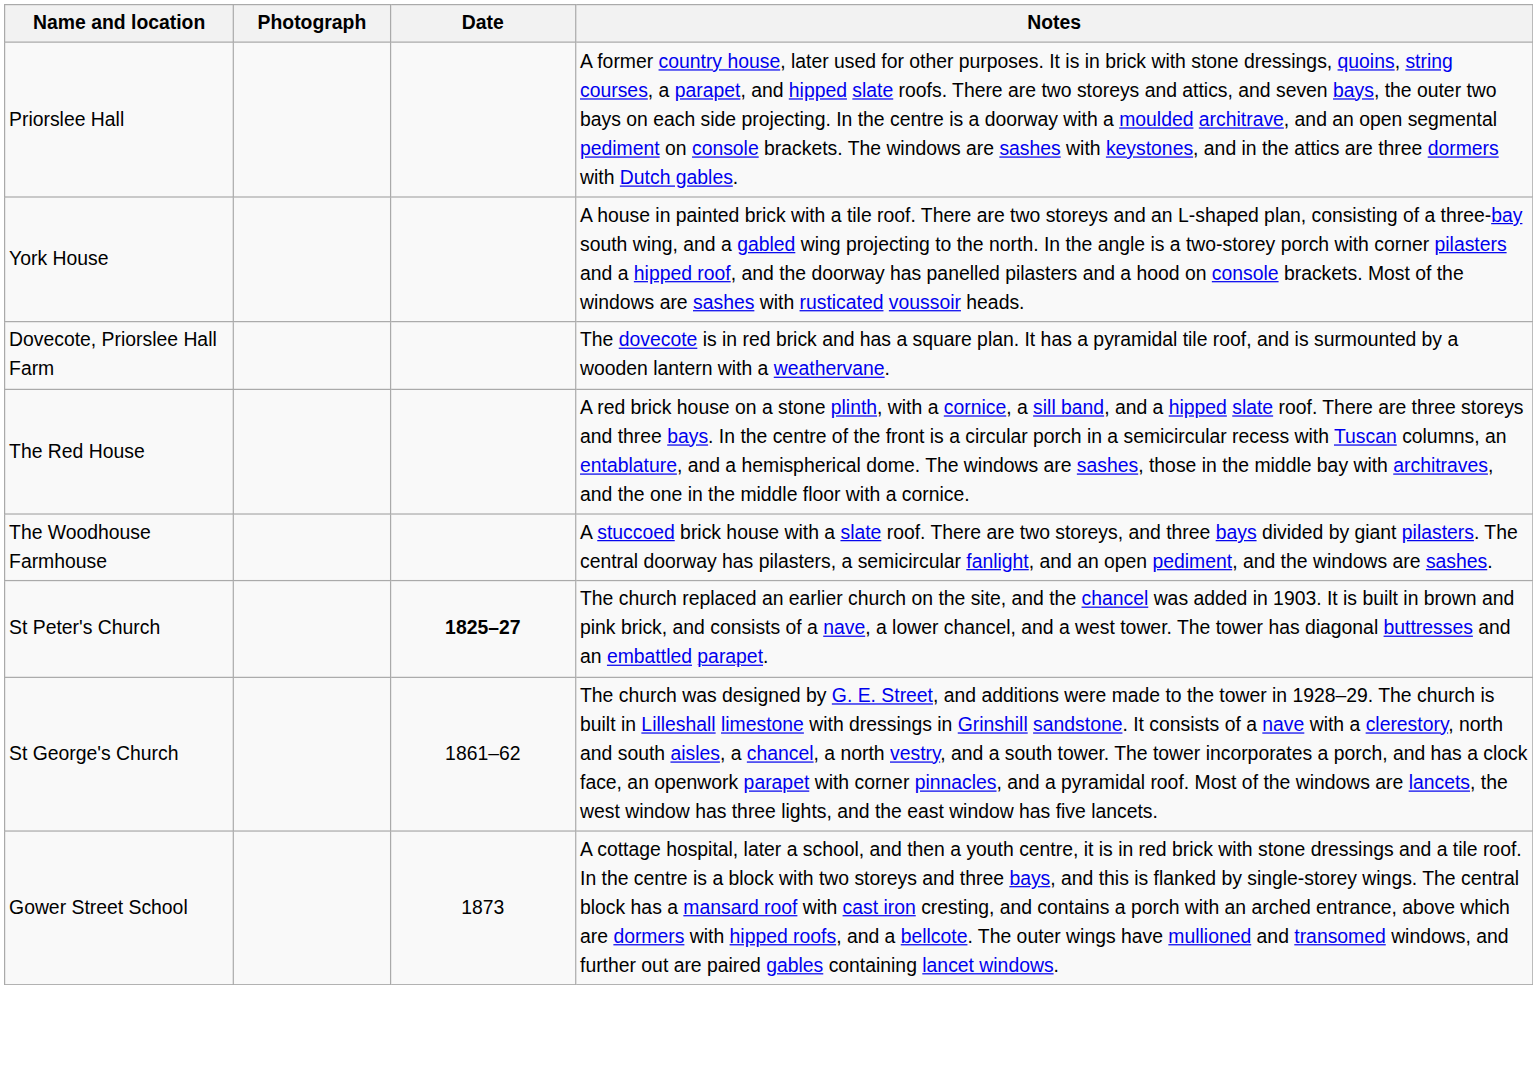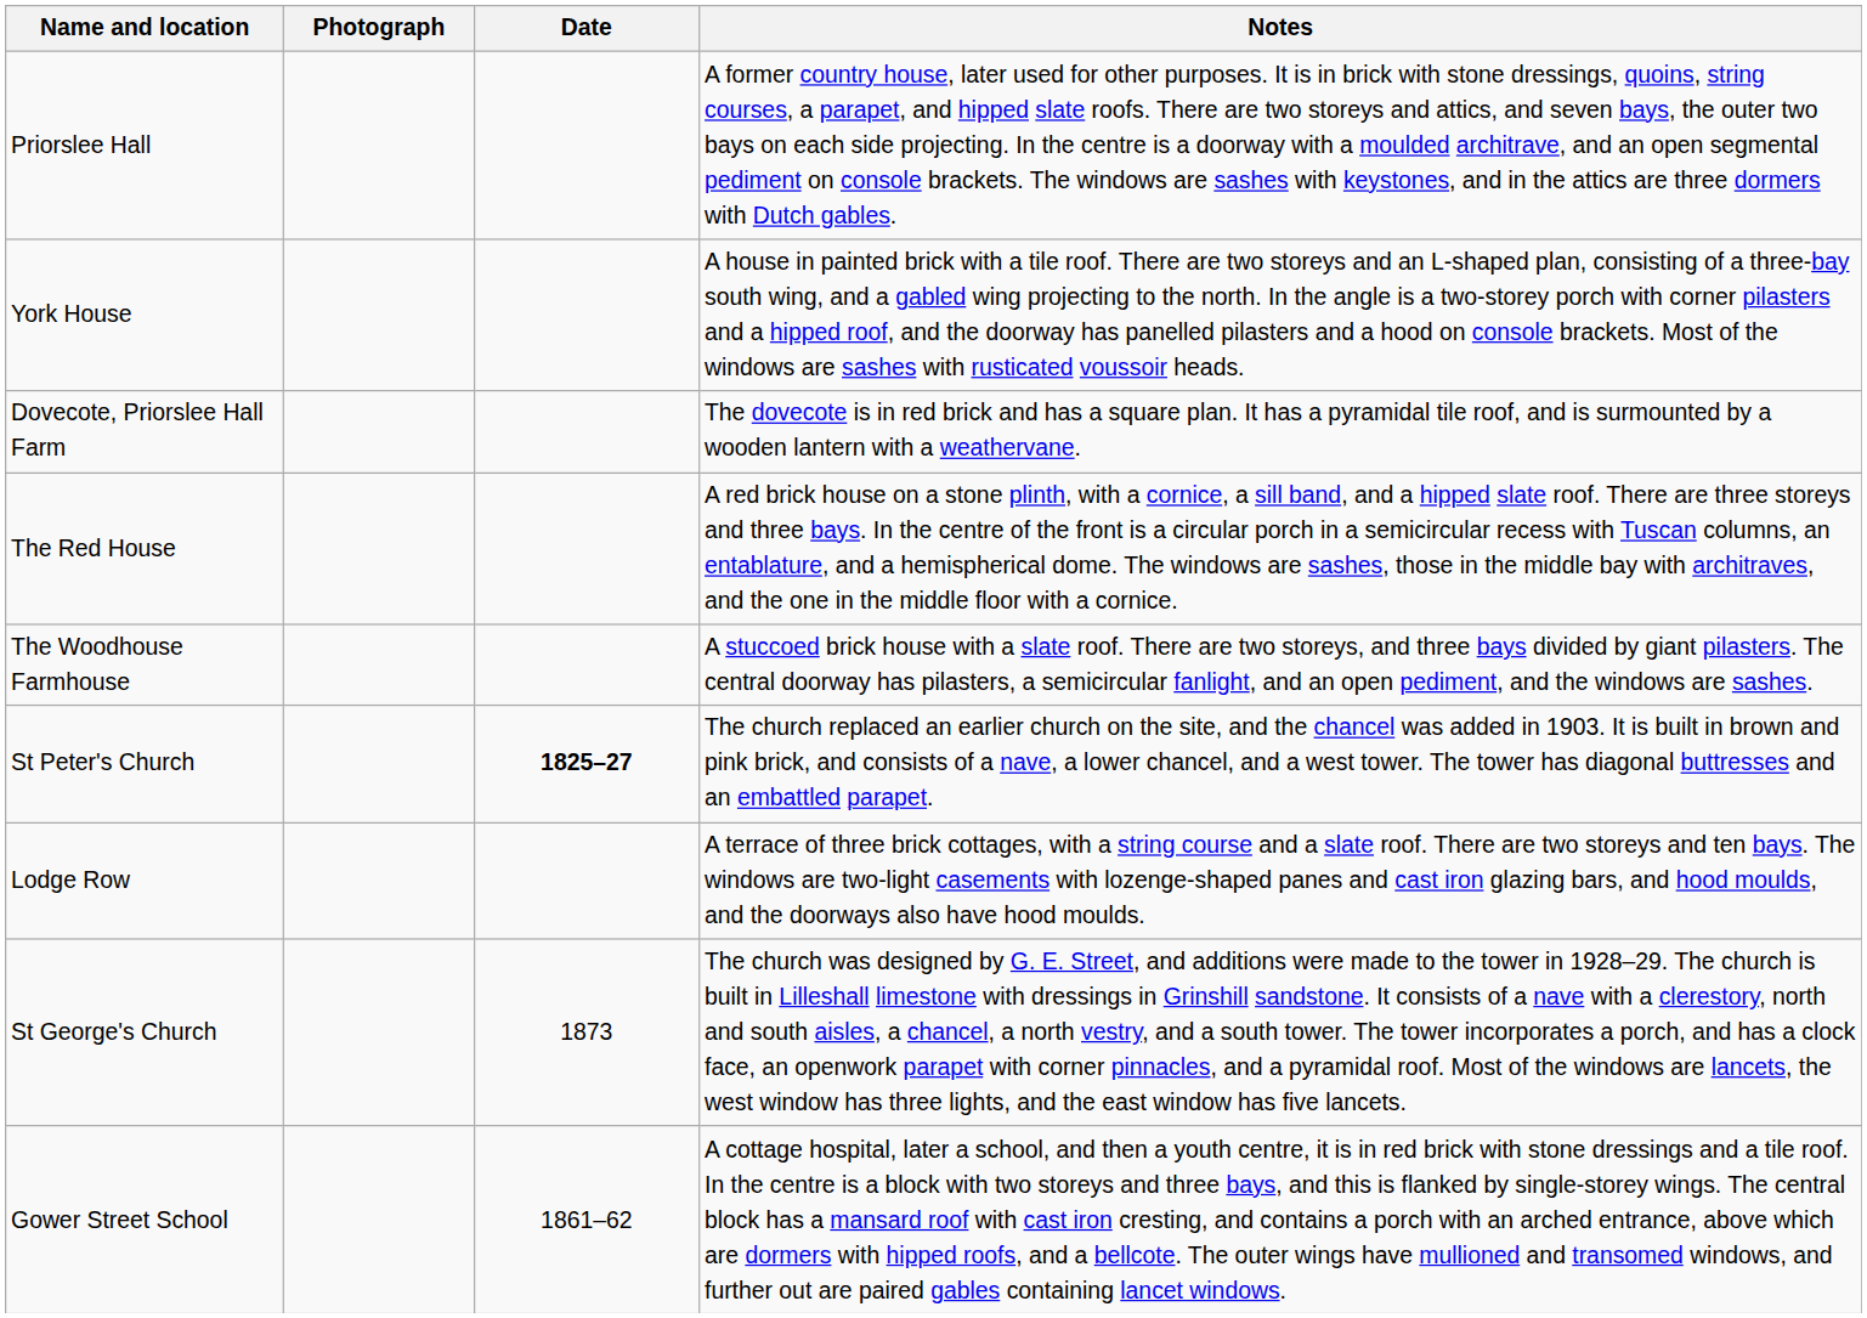+ row: Lodge Row | A terrace of three brick cottages, with a string course and a slate roof. There are two storeys and ten bays. The windows are two-light casements with lozenge-shaped panes and cast iron glazing bars, and hood moulds, and the doorways also have hood moulds.
St George's Church | Date: 1861–62 -> 1873
Gower Street School | Date: 1873 -> 1861–62
